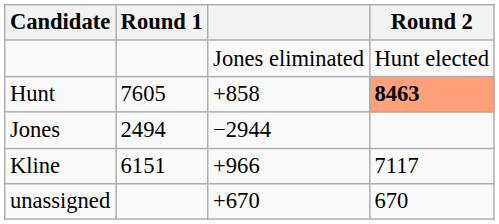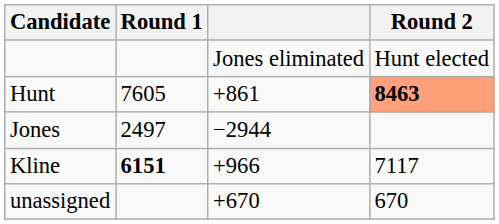Hunt | column 3: +858 -> +861
Jones | Round 1: 2494 -> 2497
Kline | Round 1: normal -> bold
